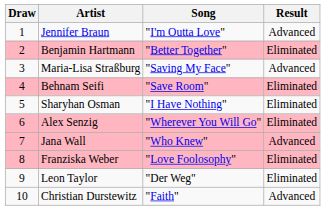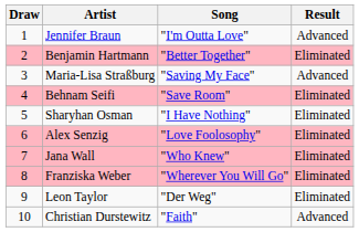Alex Senzig | Song: "Wherever You Will Go" -> "Love Foolosophy"
Jana Wall | Result: Advanced -> Eliminated
Franziska Weber | Song: "Love Foolosophy" -> "Wherever You Will Go"
